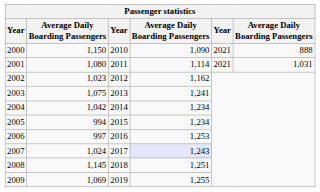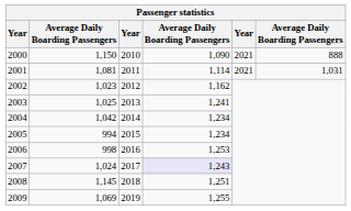2001 | column 2: 1,080 -> 1,081
2003 | column 2: 1,075 -> 1,025
2006 | column 2: 997 -> 998
